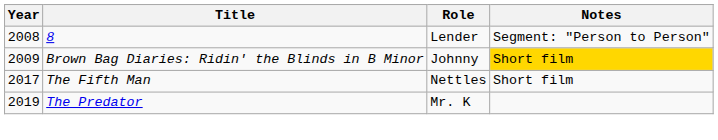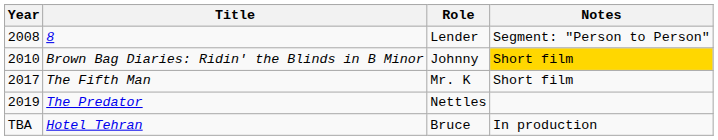Brown Bag Diaries: Ridin' the Blinds in B Minor | Year: 2009 -> 2010
The Fifth Man | Role: Nettles -> Mr. K
The Predator | Role: Mr. K -> Nettles
+ row: TBA | Hotel Tehran | Bruce | In production
